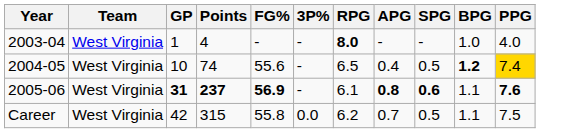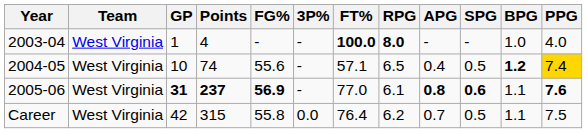+ column: FT% | 100.0 | 57.1 | 77.0 | 76.4
